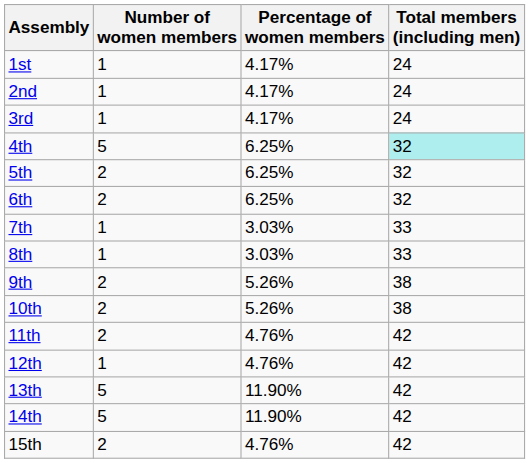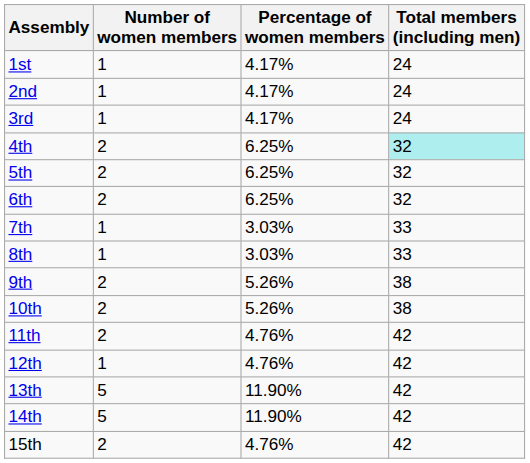4th | Number of women members: 5 -> 2
